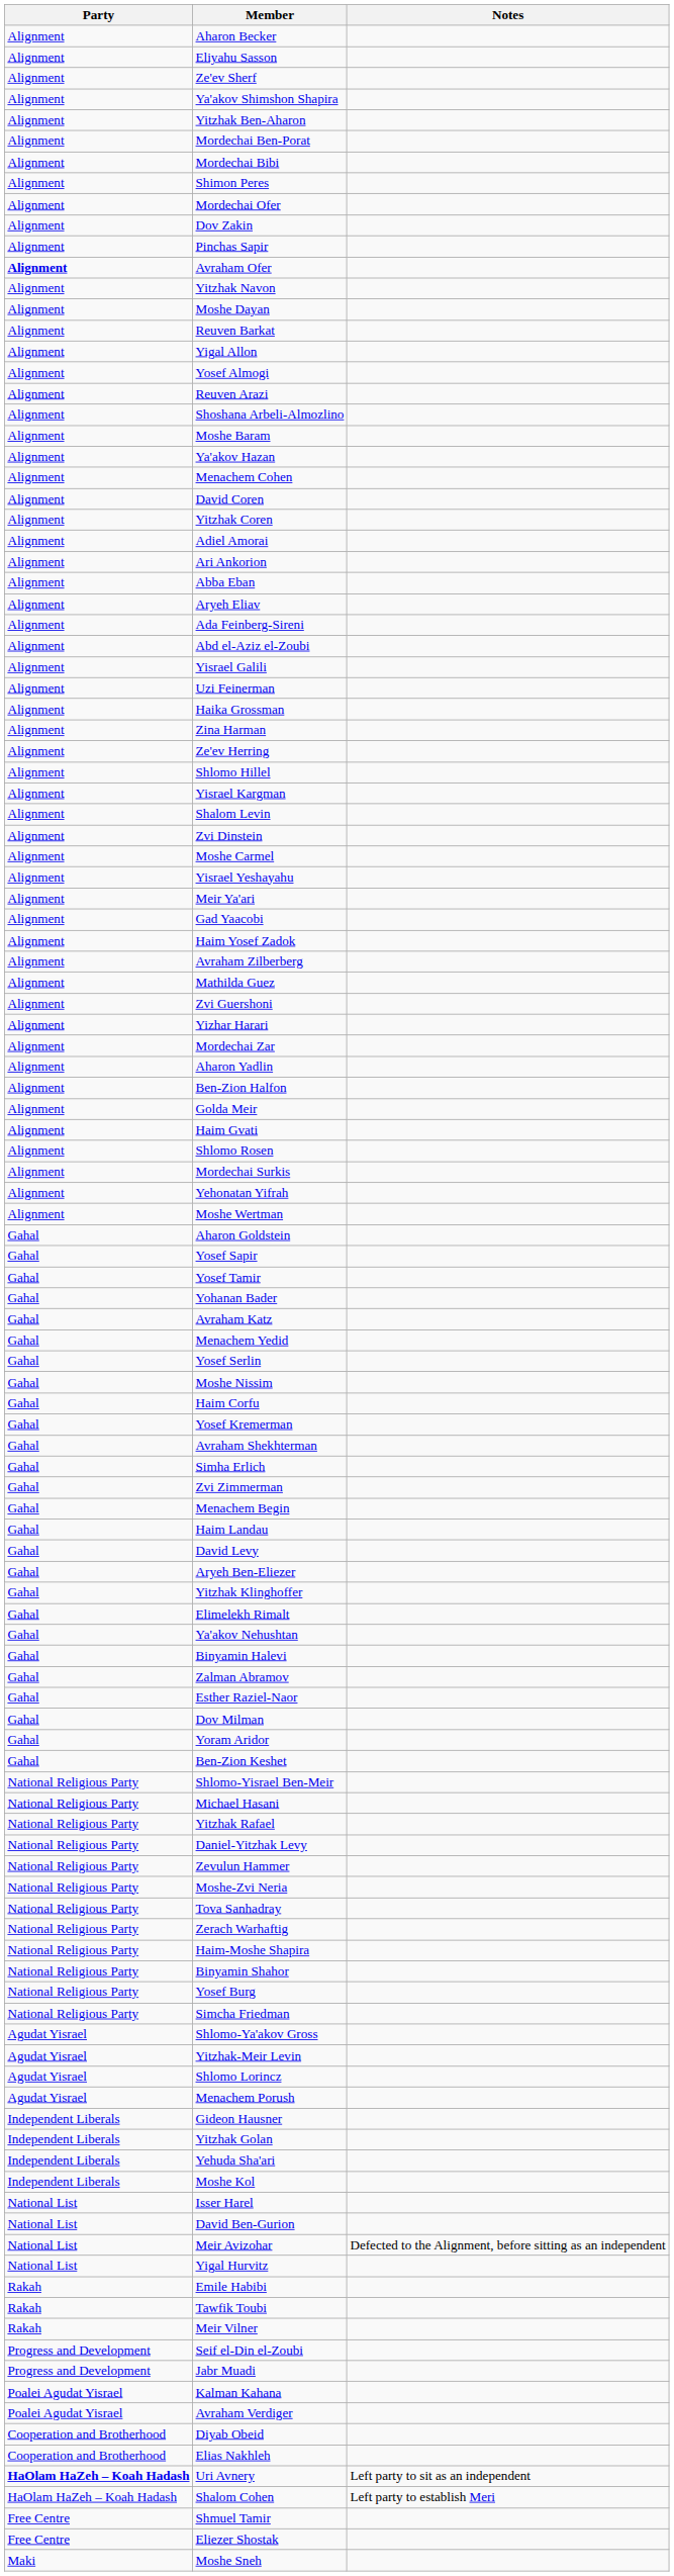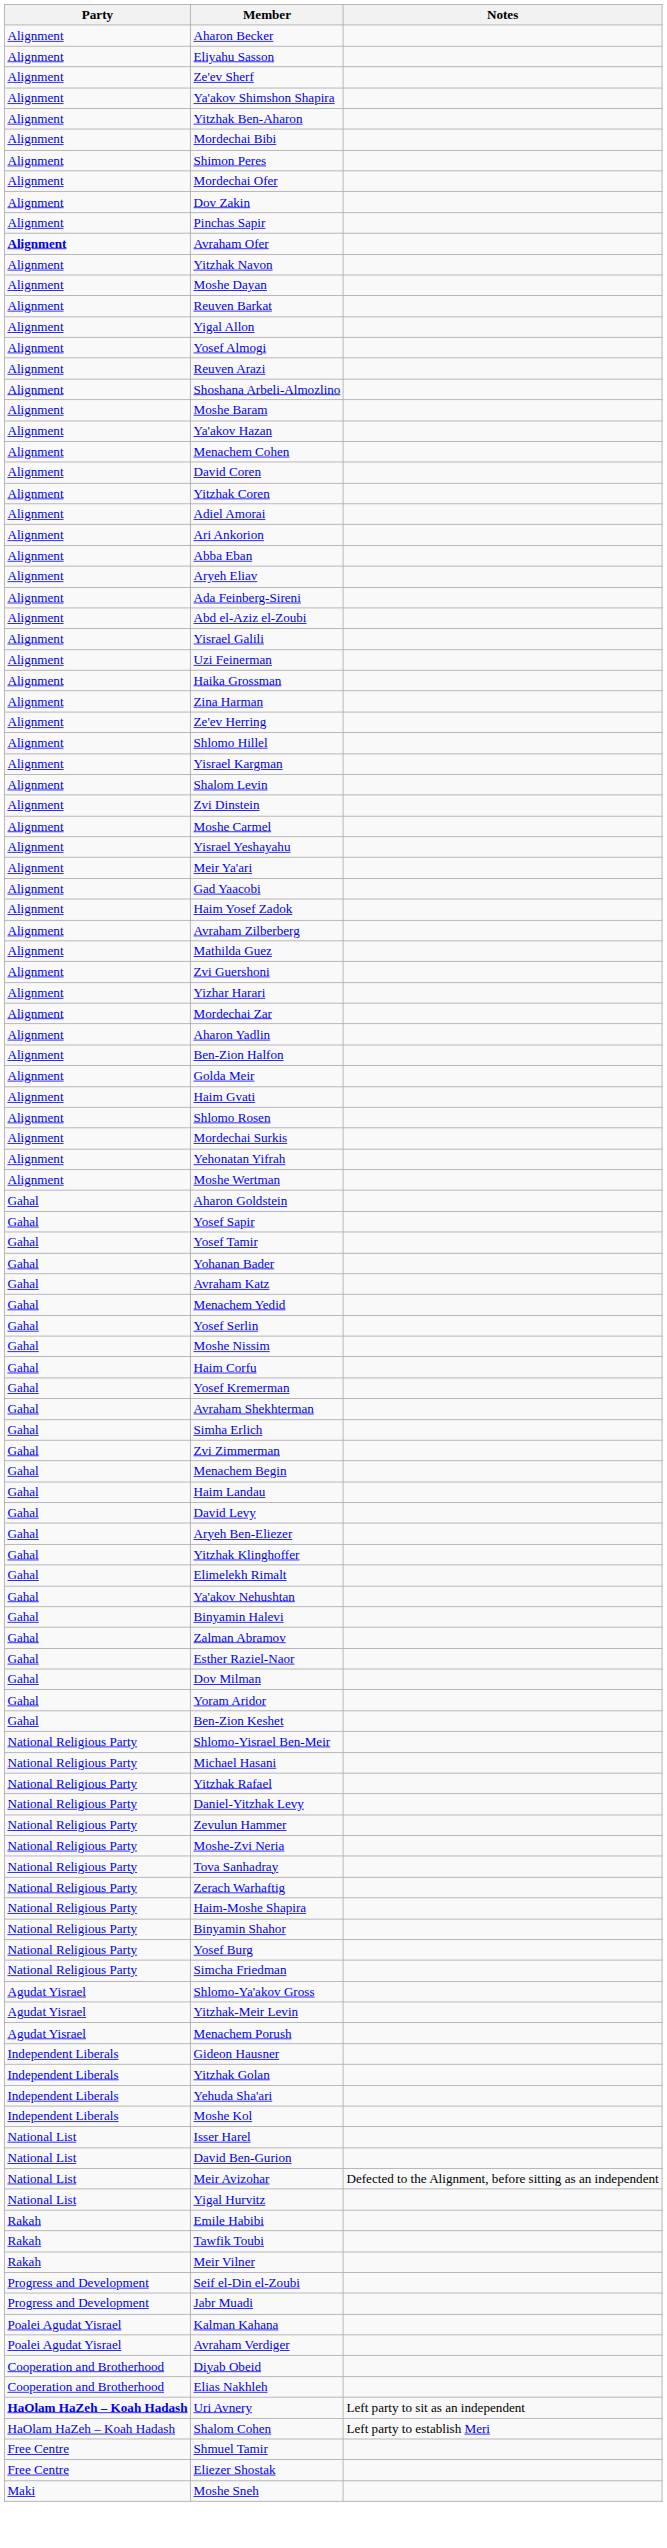- row: Alignment | Mordechai Ben-Porat
- row: Agudat Yisrael | Shlomo Lorincz
